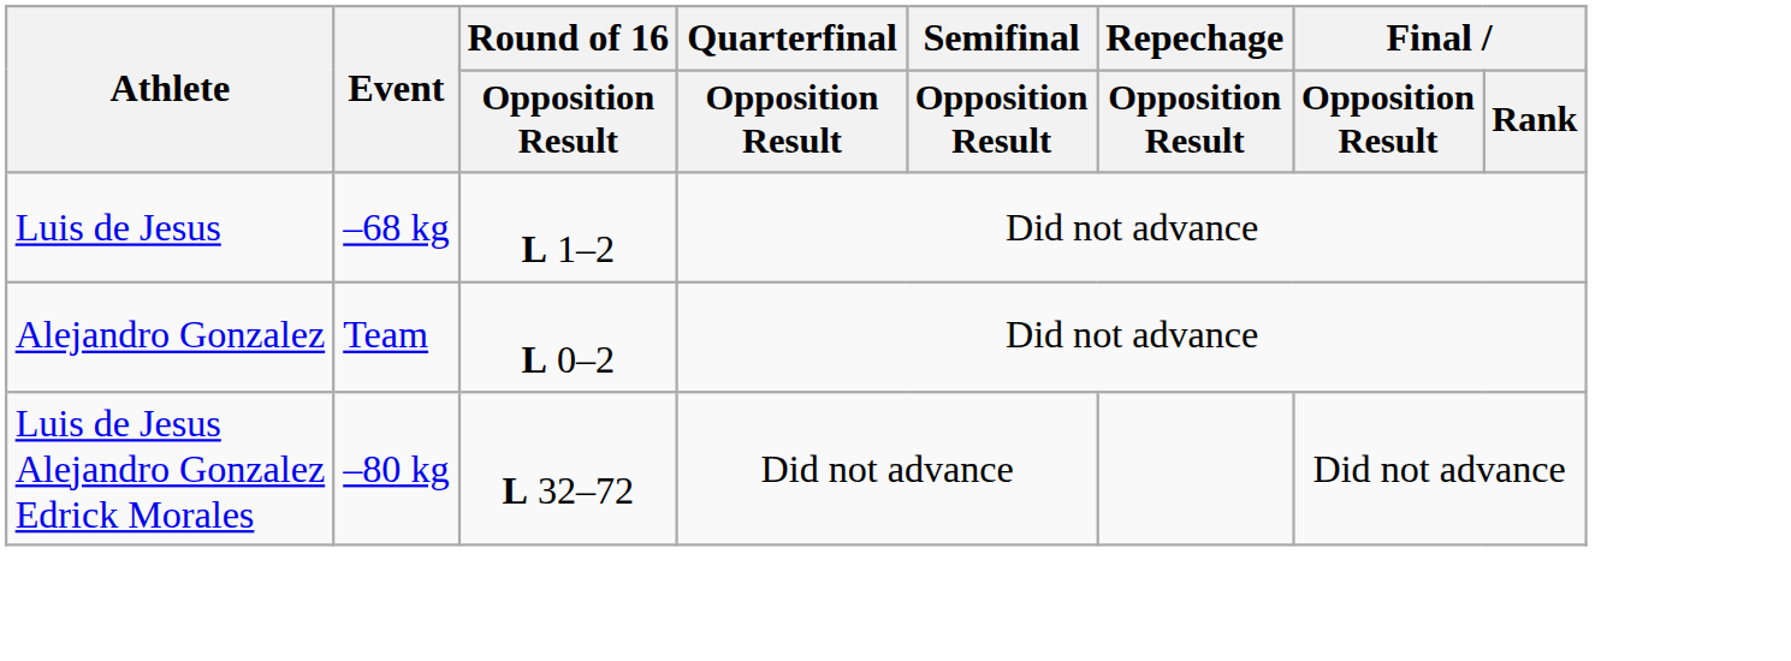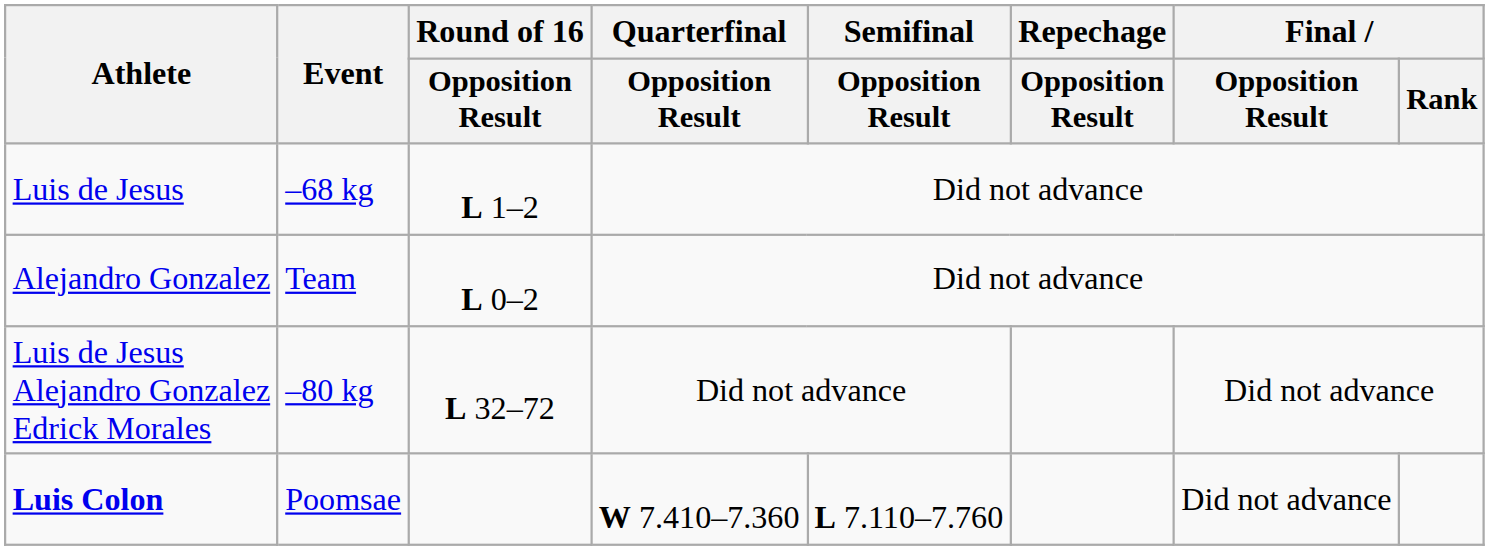+ row: Luis Colon | Poomsae | W 7.410–7.360 | L 7.110–7.760 | Did not advance
